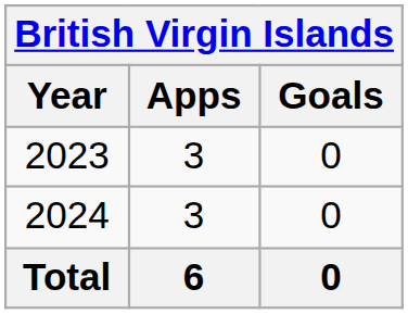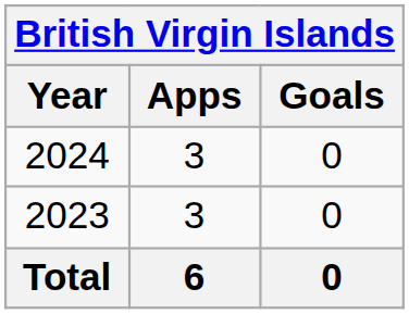rows swapped: 2023 <-> 2024
